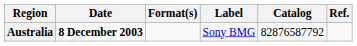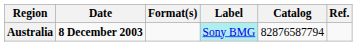Australia | Label: no background -> paleturquoise background
Australia | Catalog: 82876587792 -> 82876587794
